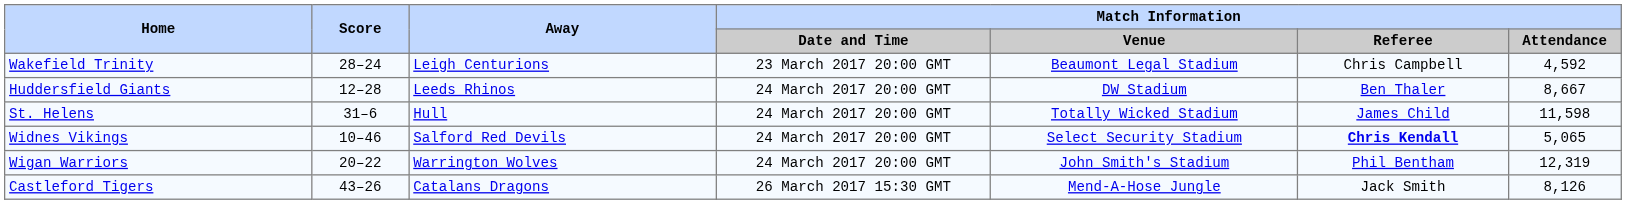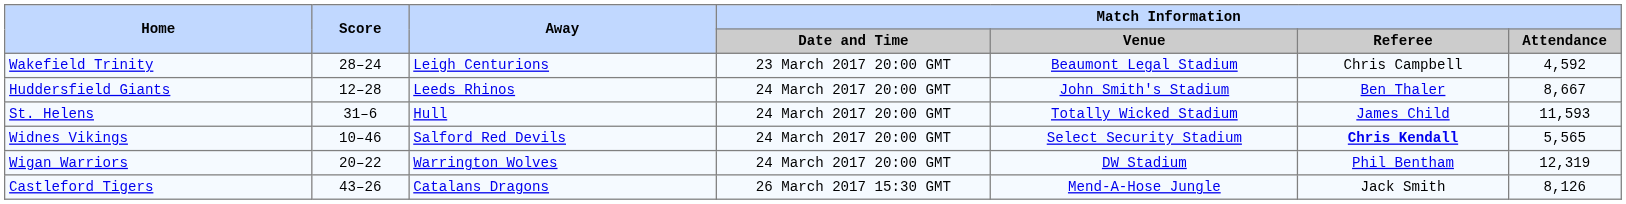Huddersfield Giants | Match Information / Venue: DW Stadium -> John Smith's Stadium
St. Helens | Match Information / Attendance: 11,598 -> 11,593
Widnes Vikings | Match Information / Attendance: 5,065 -> 5,565
Wigan Warriors | Match Information / Venue: John Smith's Stadium -> DW Stadium
